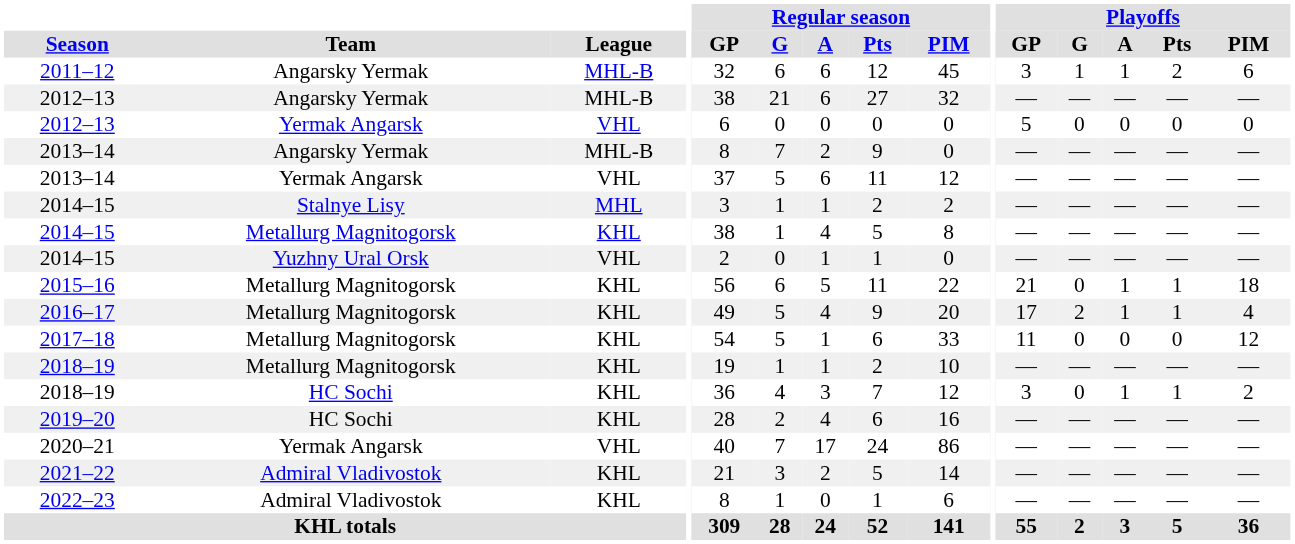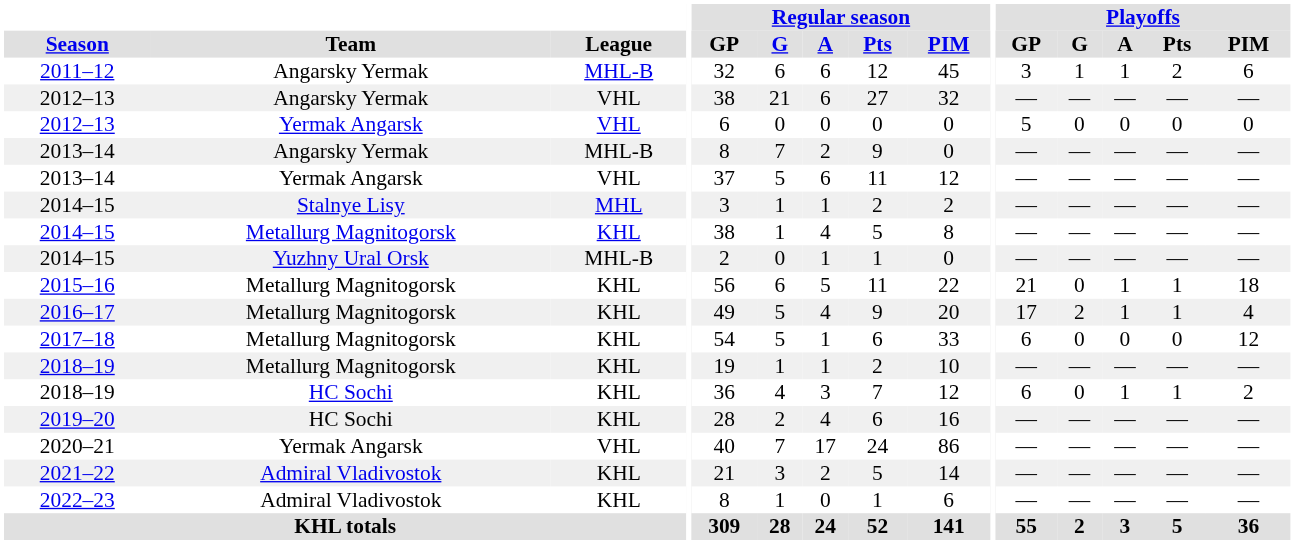2012–13 / Angarsky Yermak | League: MHL-B -> VHL
2014–15 / Yuzhny Ural Orsk | League: VHL -> MHL-B
2017–18 | Playoffs / GP: 11 -> 6
2018–19 / HC Sochi | Playoffs / GP: 3 -> 6
